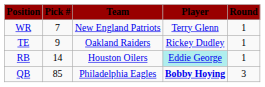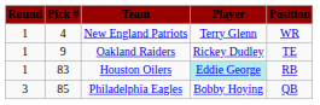columns swapped: Round <-> Position
New England Patriots | Pick #: 7 -> 4
Houston Oilers | Pick #: 14 -> 83
Philadelphia Eagles | Player: bold -> normal
